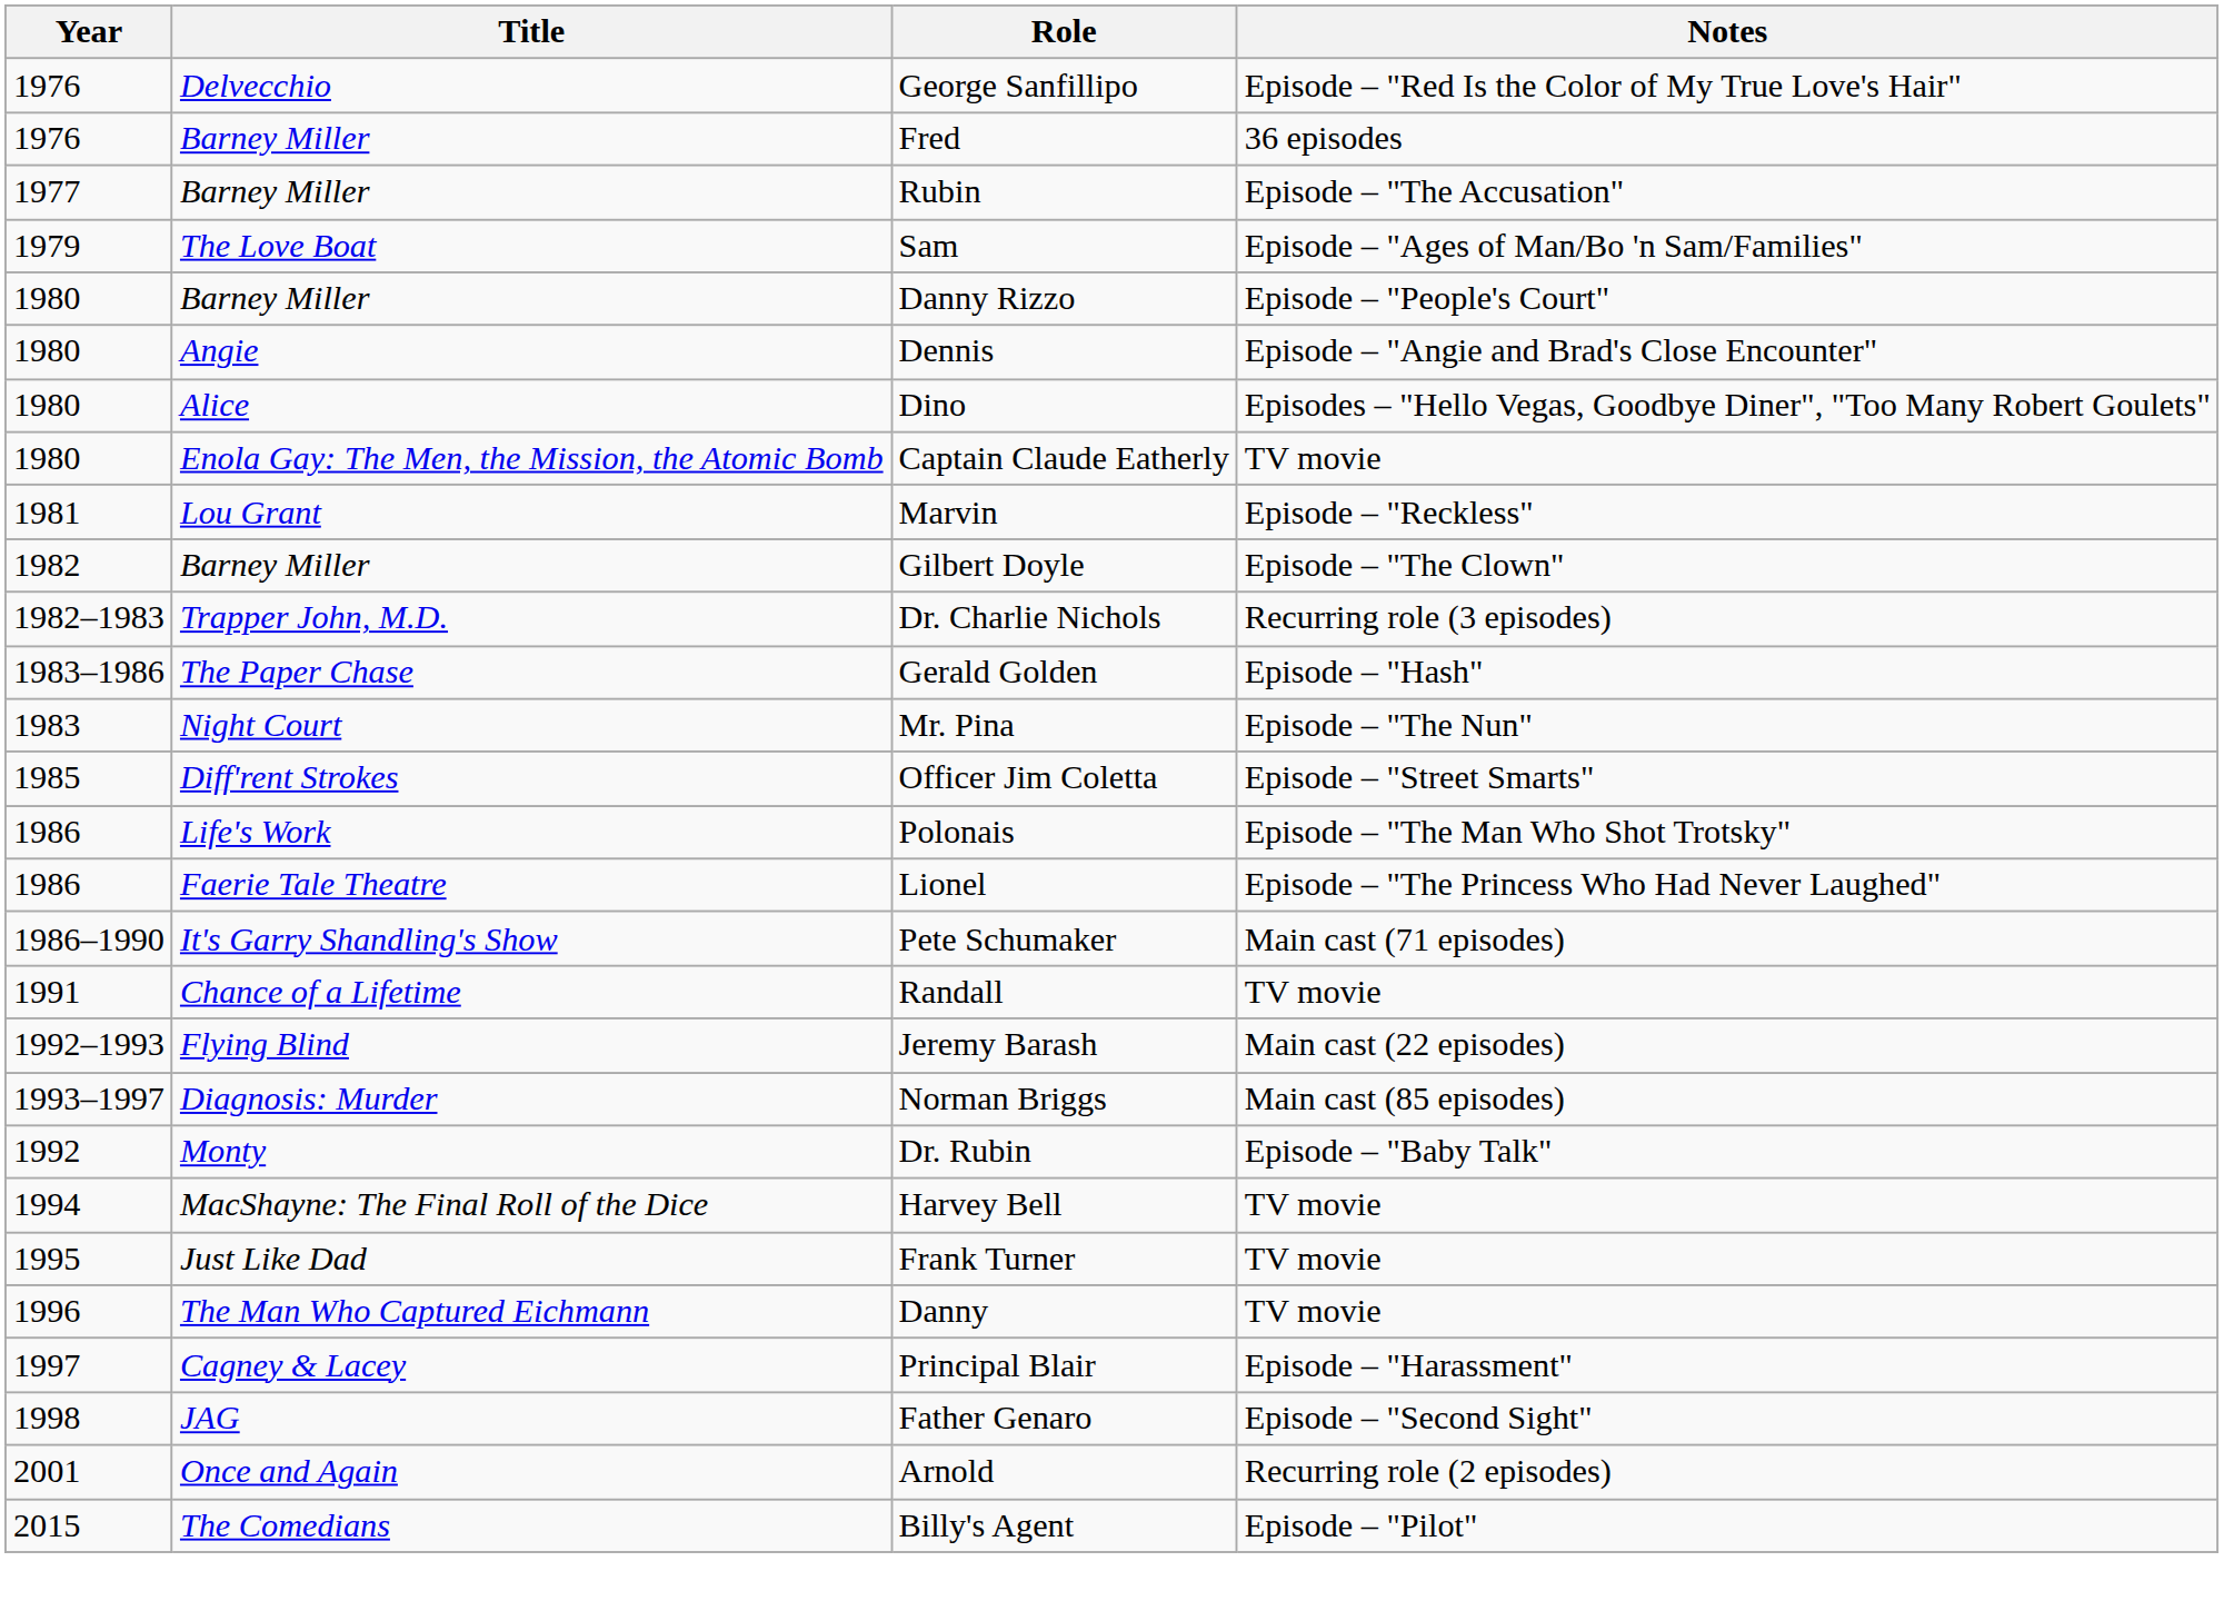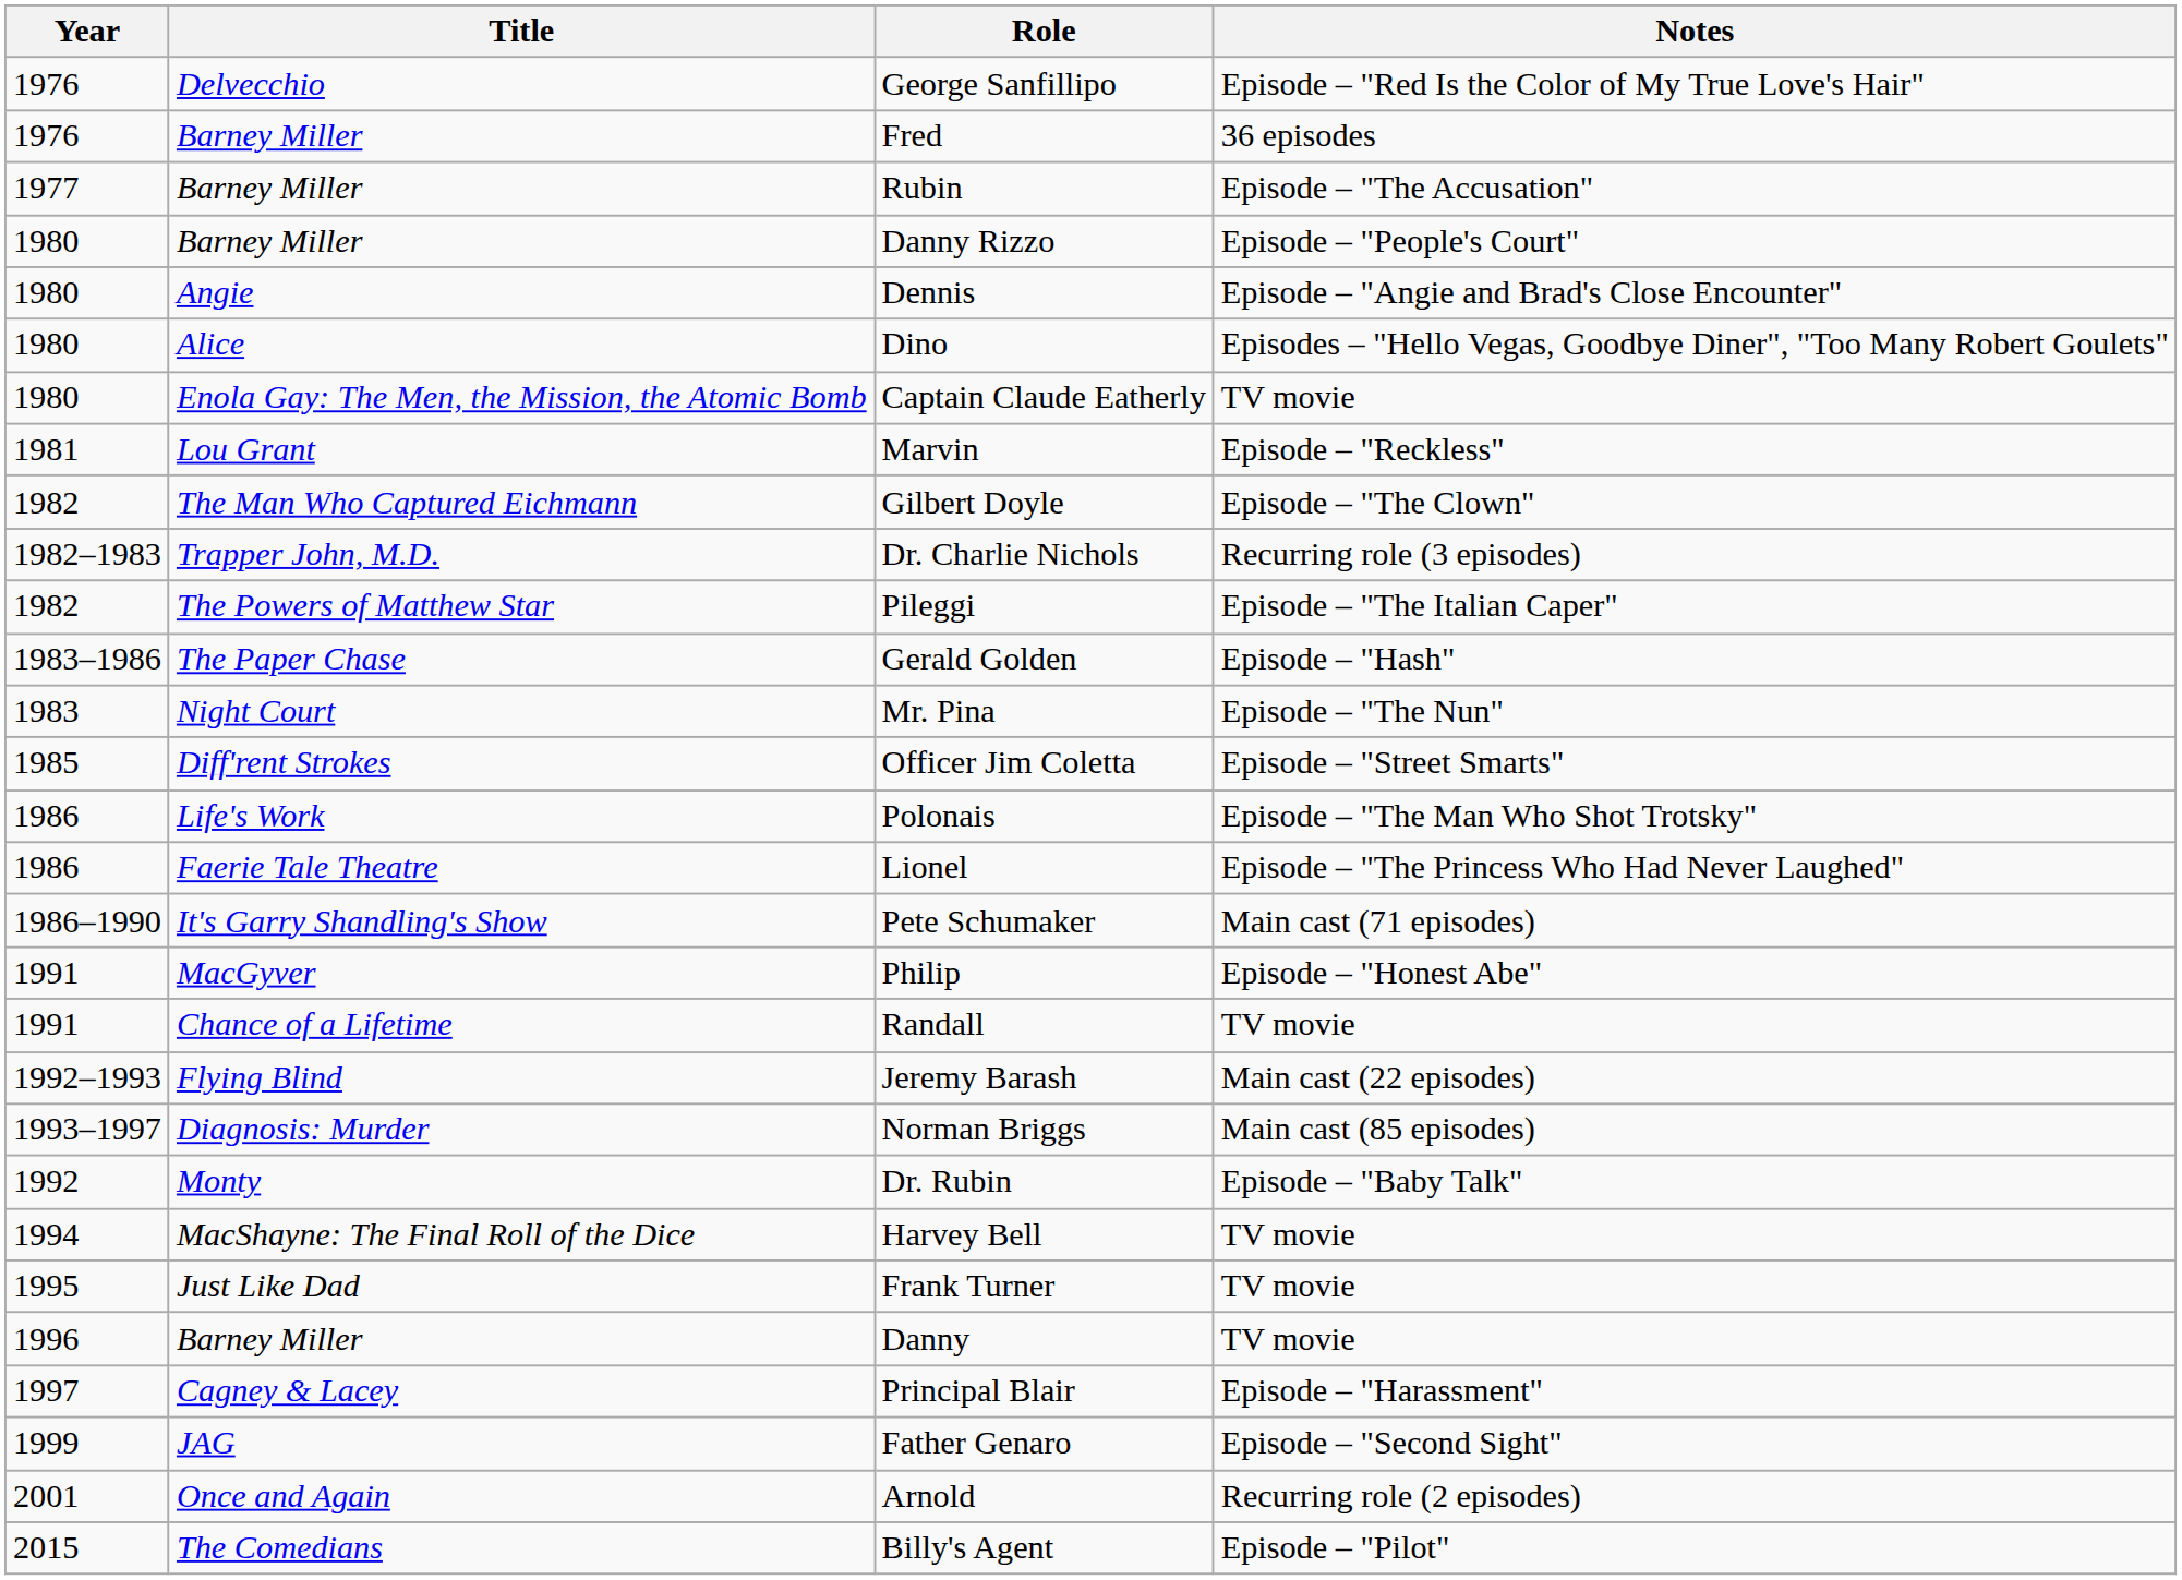- row: 1979 | The Love Boat | Sam | Episode – "Ages of Man/Bo 'n Sam/Families"
Gilbert Doyle | Title: Barney Miller -> The Man Who Captured Eichmann
+ row: 1982 | The Powers of Matthew Star | Pileggi | Episode – "The Italian Caper"
+ row: 1991 | MacGyver | Philip | Episode – "Honest Abe"
Danny | Title: The Man Who Captured Eichmann -> Barney Miller
Father Genaro | Year: 1998 -> 1999
